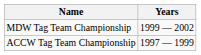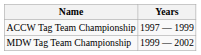rows swapped: ACCW Tag Team Championship <-> MDW Tag Team Championship
